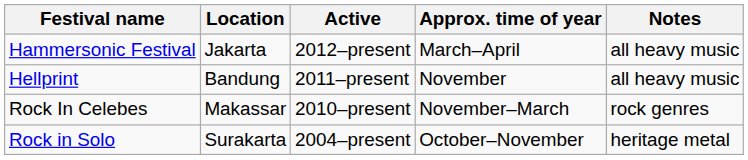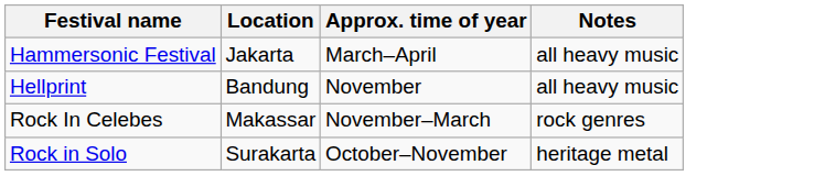- column: Active | 2012–present | 2011–present | 2010–present | 2004–present
